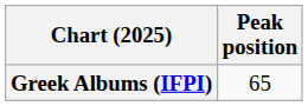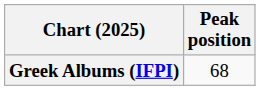Greek Albums (IFPI) | Peak position: 65 -> 68
